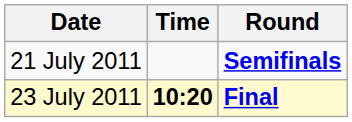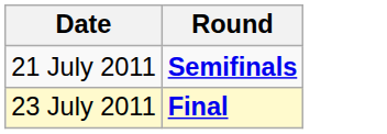- column: Time | 10:20
